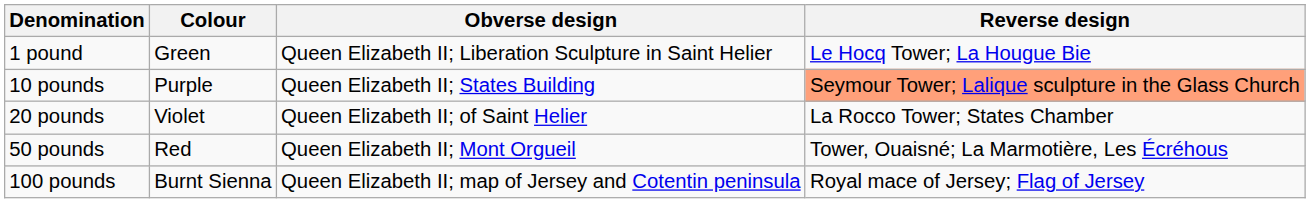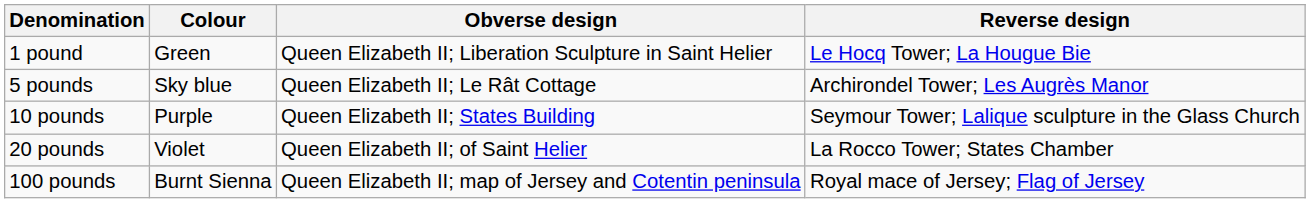+ row: 5 pounds | Sky blue | Queen Elizabeth II; Le Rât Cottage | Archirondel Tower; Les Augrès Manor
10 pounds | Reverse design: lightsalmon background -> no background
- row: 50 pounds | Red | Queen Elizabeth II; Mont Orgueil | Tower, Ouaisné; La Marmotière, Les Écréhous
